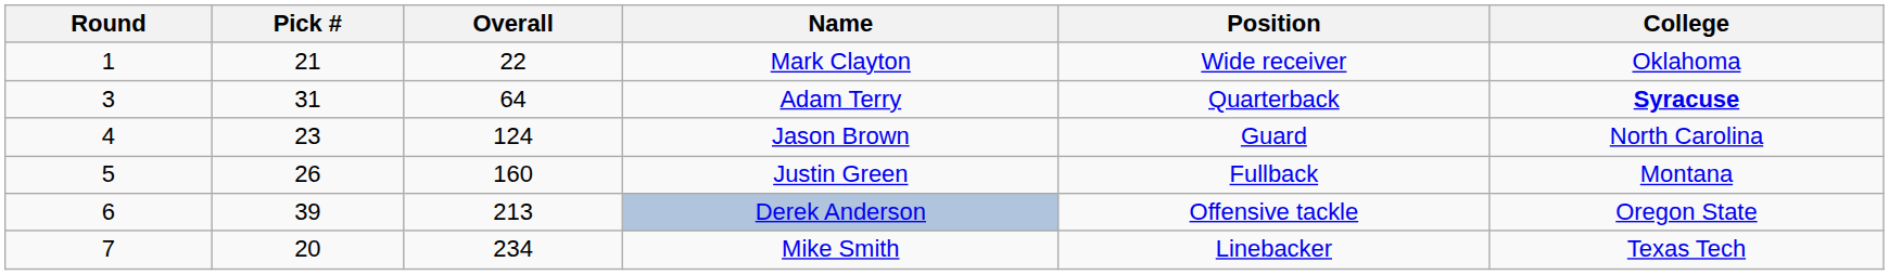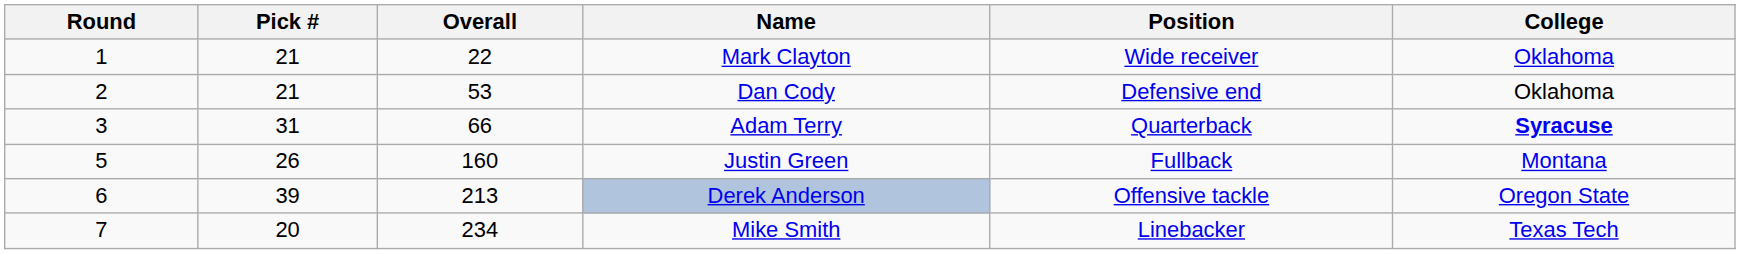+ row: 2 | 21 | 53 | Dan Cody | Defensive end | Oklahoma
Adam Terry | Overall: 64 -> 66
- row: 4 | 23 | 124 | Jason Brown | Guard | North Carolina
